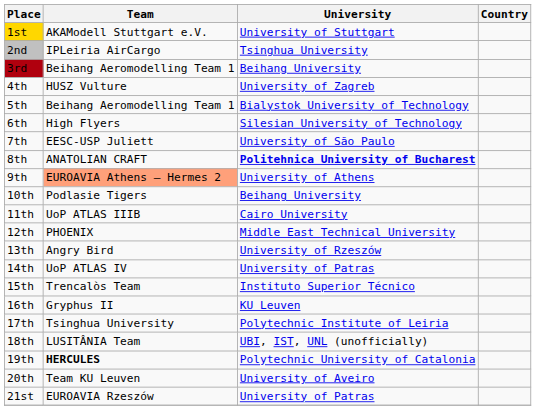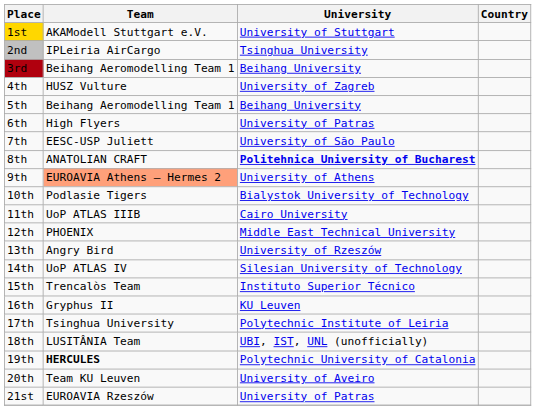5th | University: Bialystok University of Technology -> Beihang University
6th | University: Silesian University of Technology -> University of Patras
10th | University: Beihang University -> Bialystok University of Technology
14th | University: University of Patras -> Silesian University of Technology
